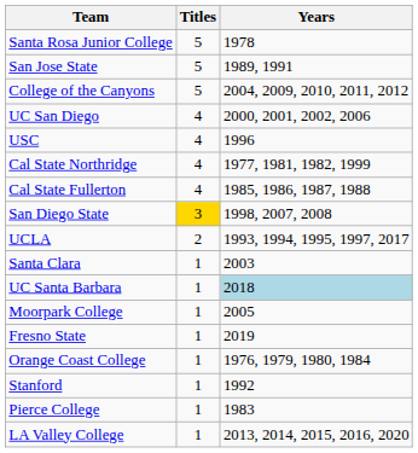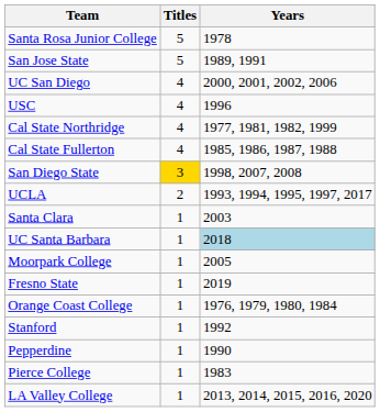- row: College of the Canyons | 5 | 2004, 2009, 2010, 2011, 2012
+ row: Pepperdine | 1 | 1990
